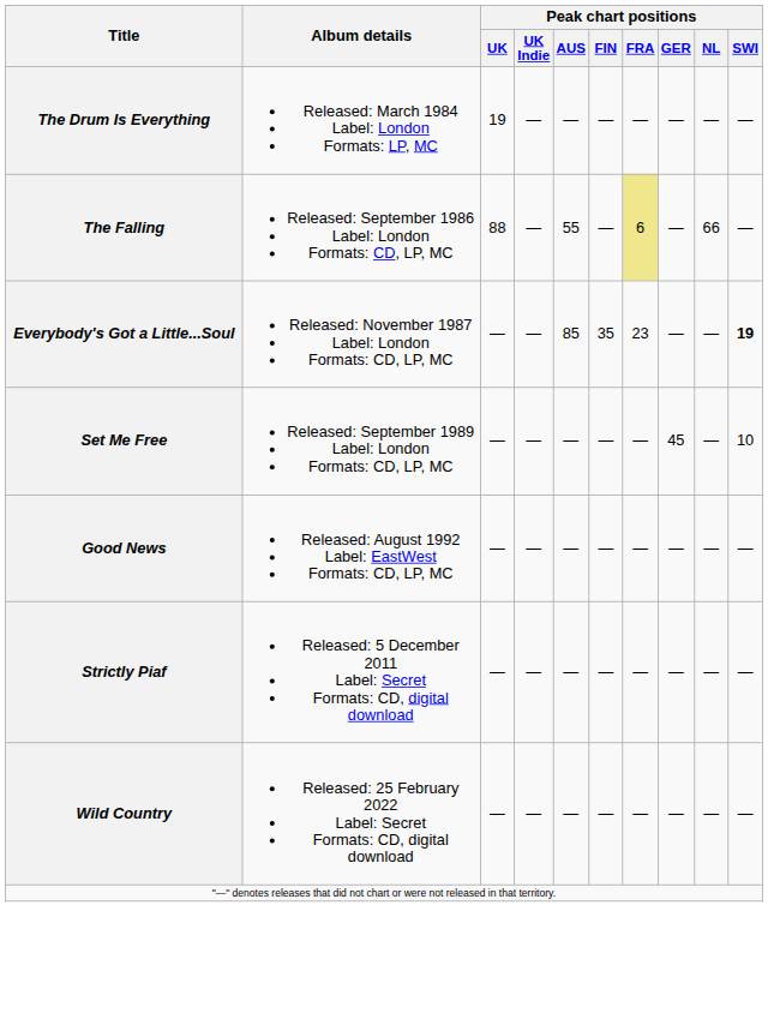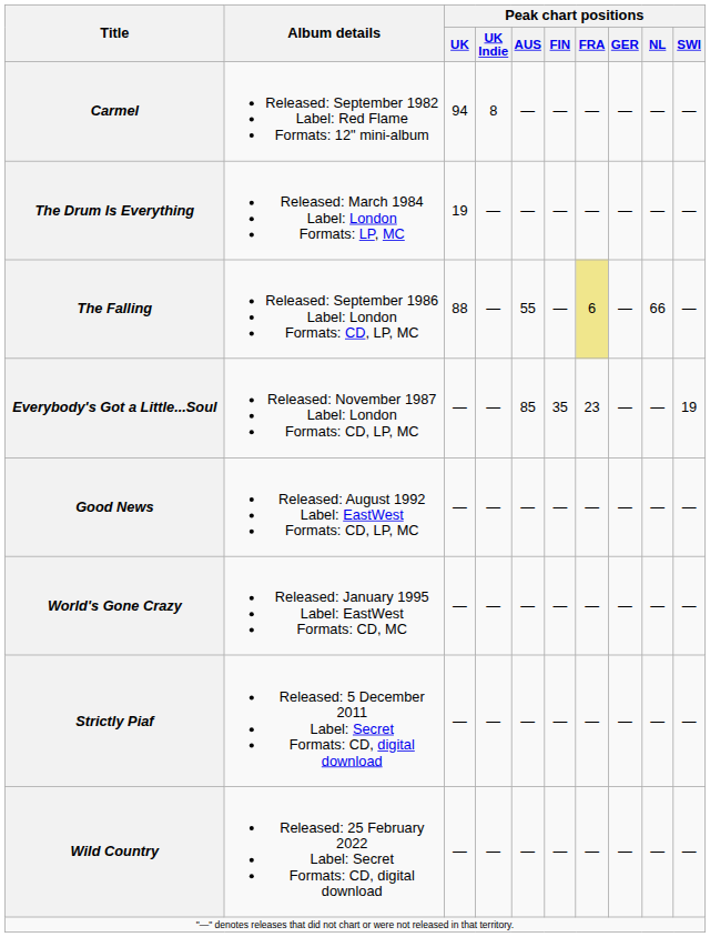+ row: Carmel | Released: September 1982 Label: Red Flame Formats: 12" mini-album | 94 | 8 | — | — | — | — | — | —
Everybody's Got a Little...Soul | Peak chart positions / SWI: bold -> normal
- row: Set Me Free | Released: September 1989 Label: London Formats: CD, LP, MC | — | — | — | — | — | 45 | — | 10
+ row: World's Gone Crazy | Released: January 1995 Label: EastWest Formats: CD, MC | — | — | — | — | — | — | — | —
